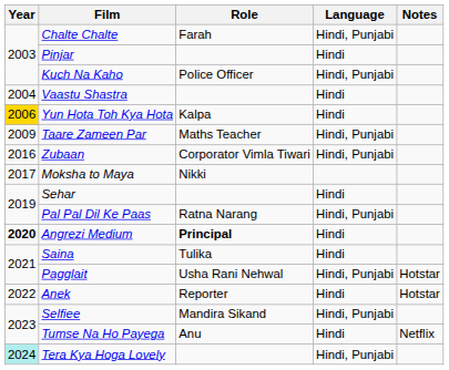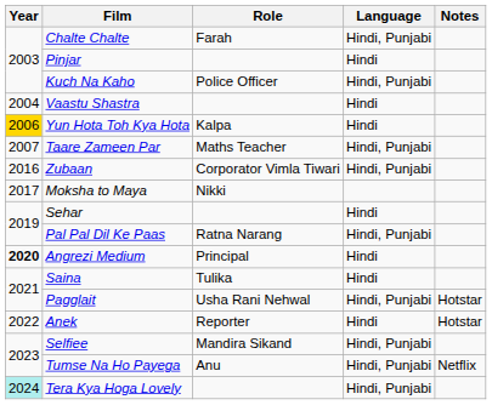Taare Zameen Par | Year: 2009 -> 2007
Angrezi Medium | Role: bold -> normal
Tumse Na Ho Payega | Language: Hindi -> Hindi, Punjabi
